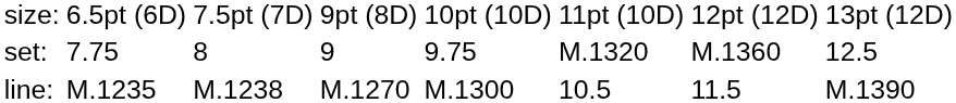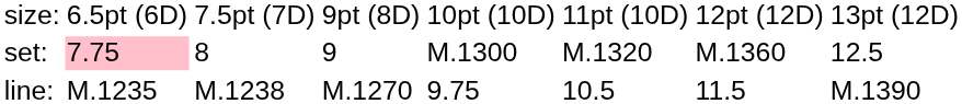set: | column 2: no background -> pink background
set: | column 5: 9.75 -> M.1300
line: | column 5: M.1300 -> 9.75
